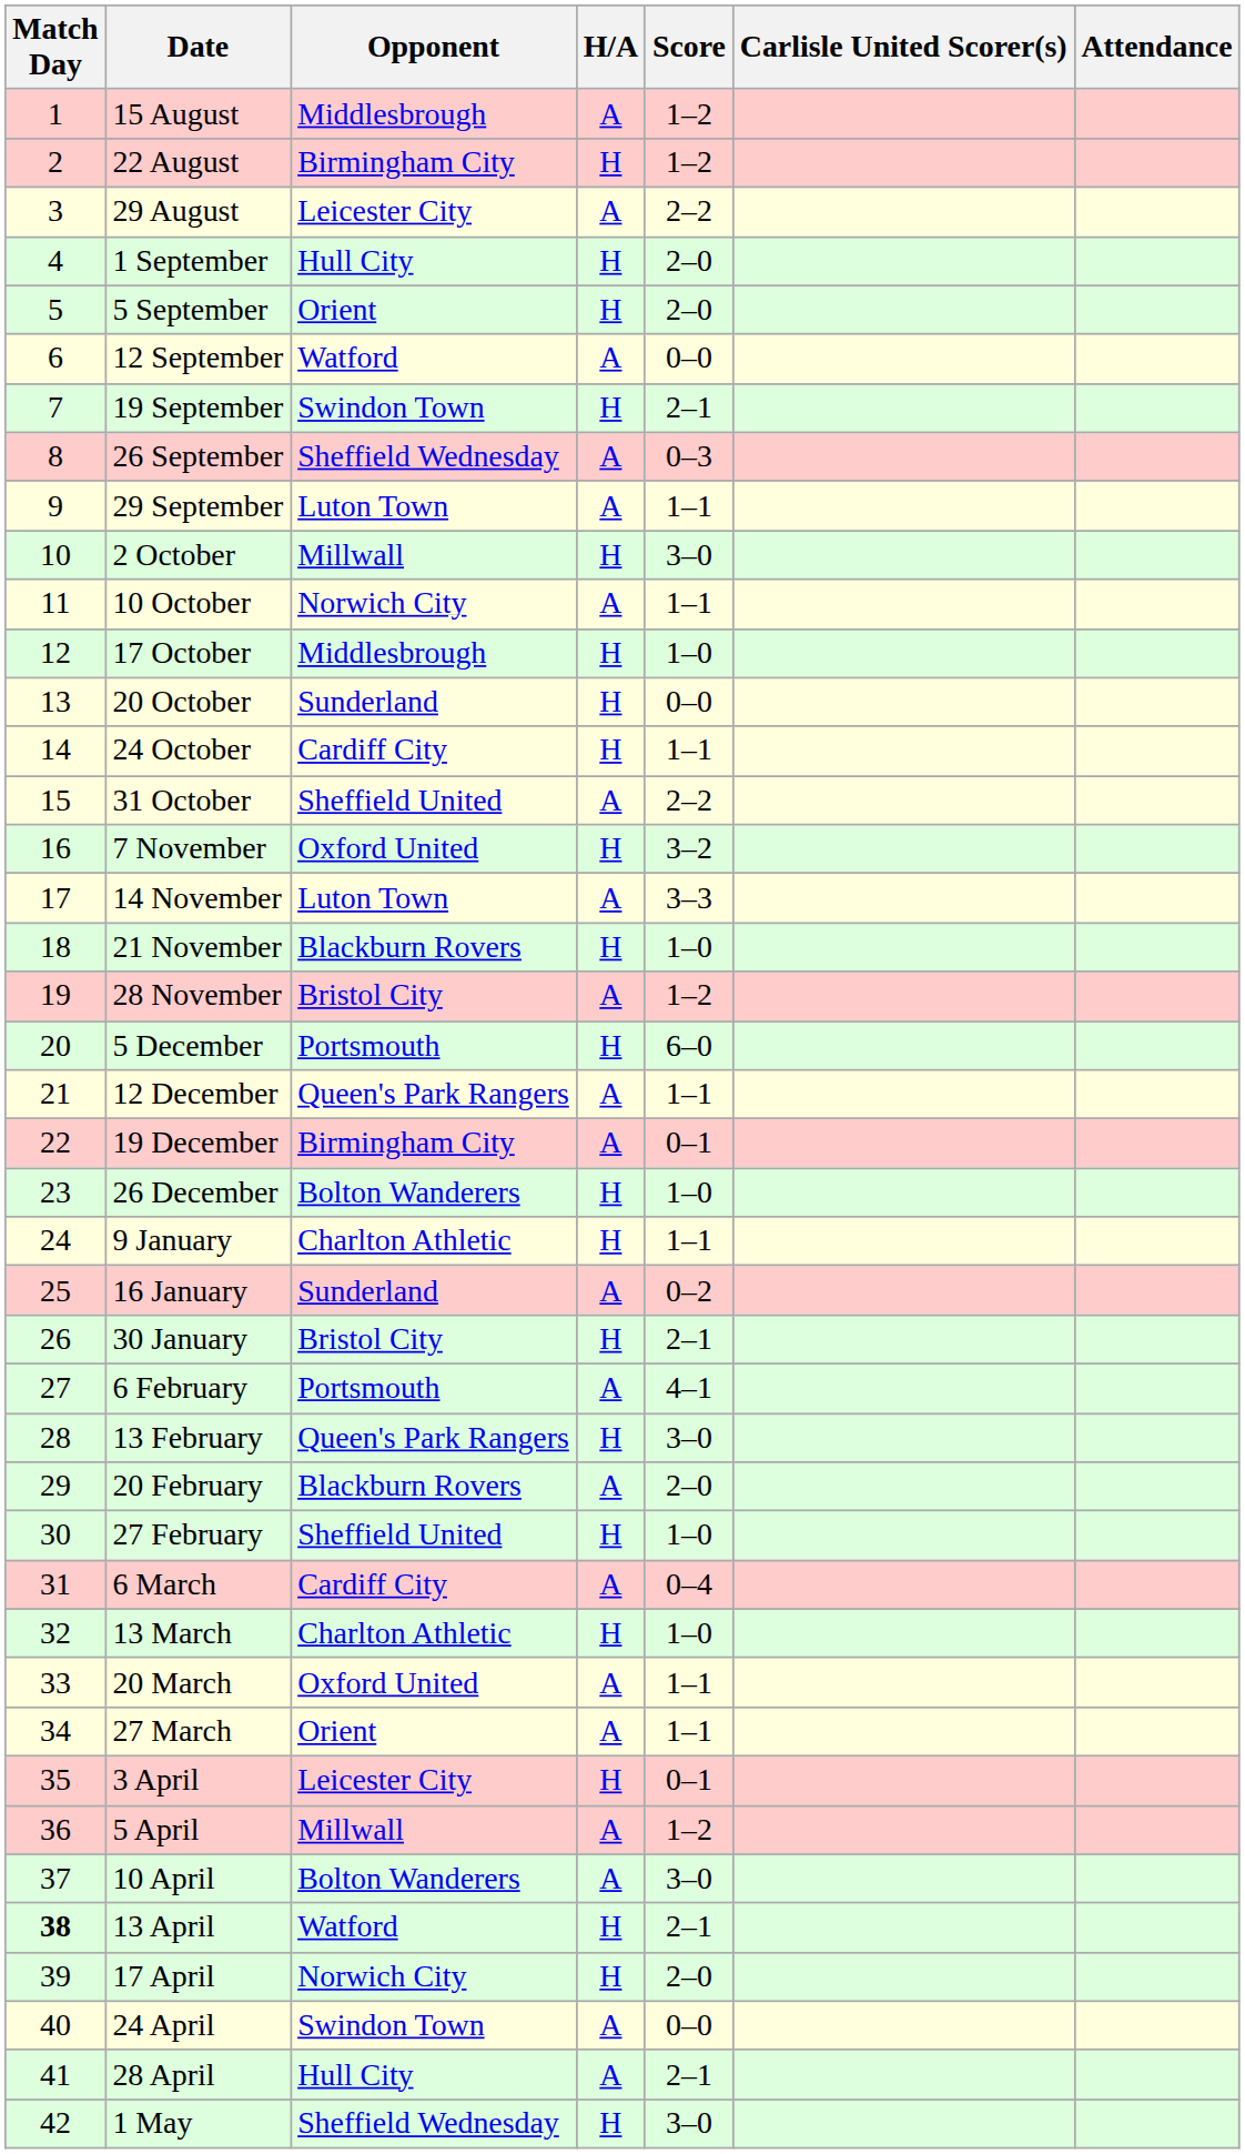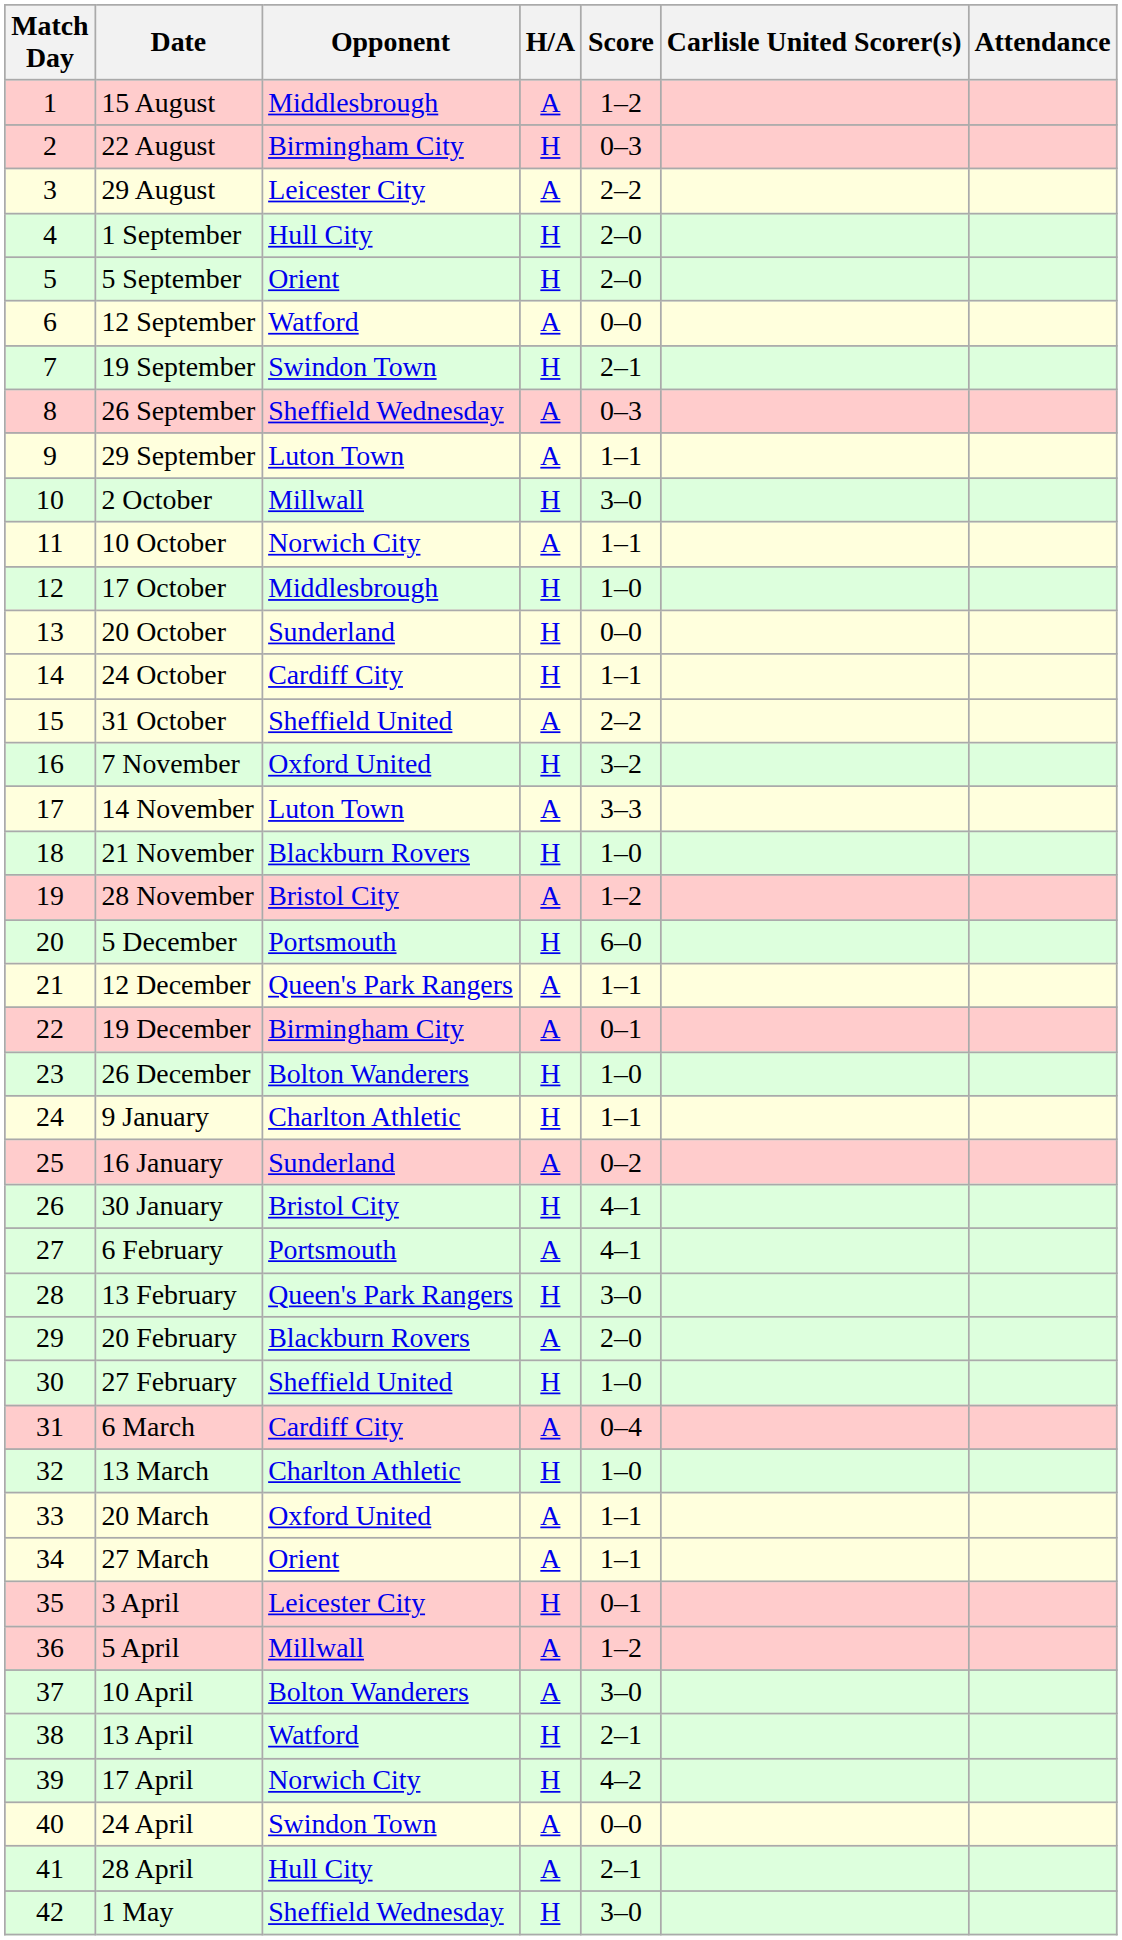22 August | Score: 1–2 -> 0–3
30 January | Score: 2–1 -> 4–1
13 April | Match Day: bold -> normal
17 April | Score: 2–0 -> 4–2
